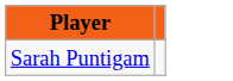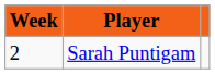+ column: Week | 2
